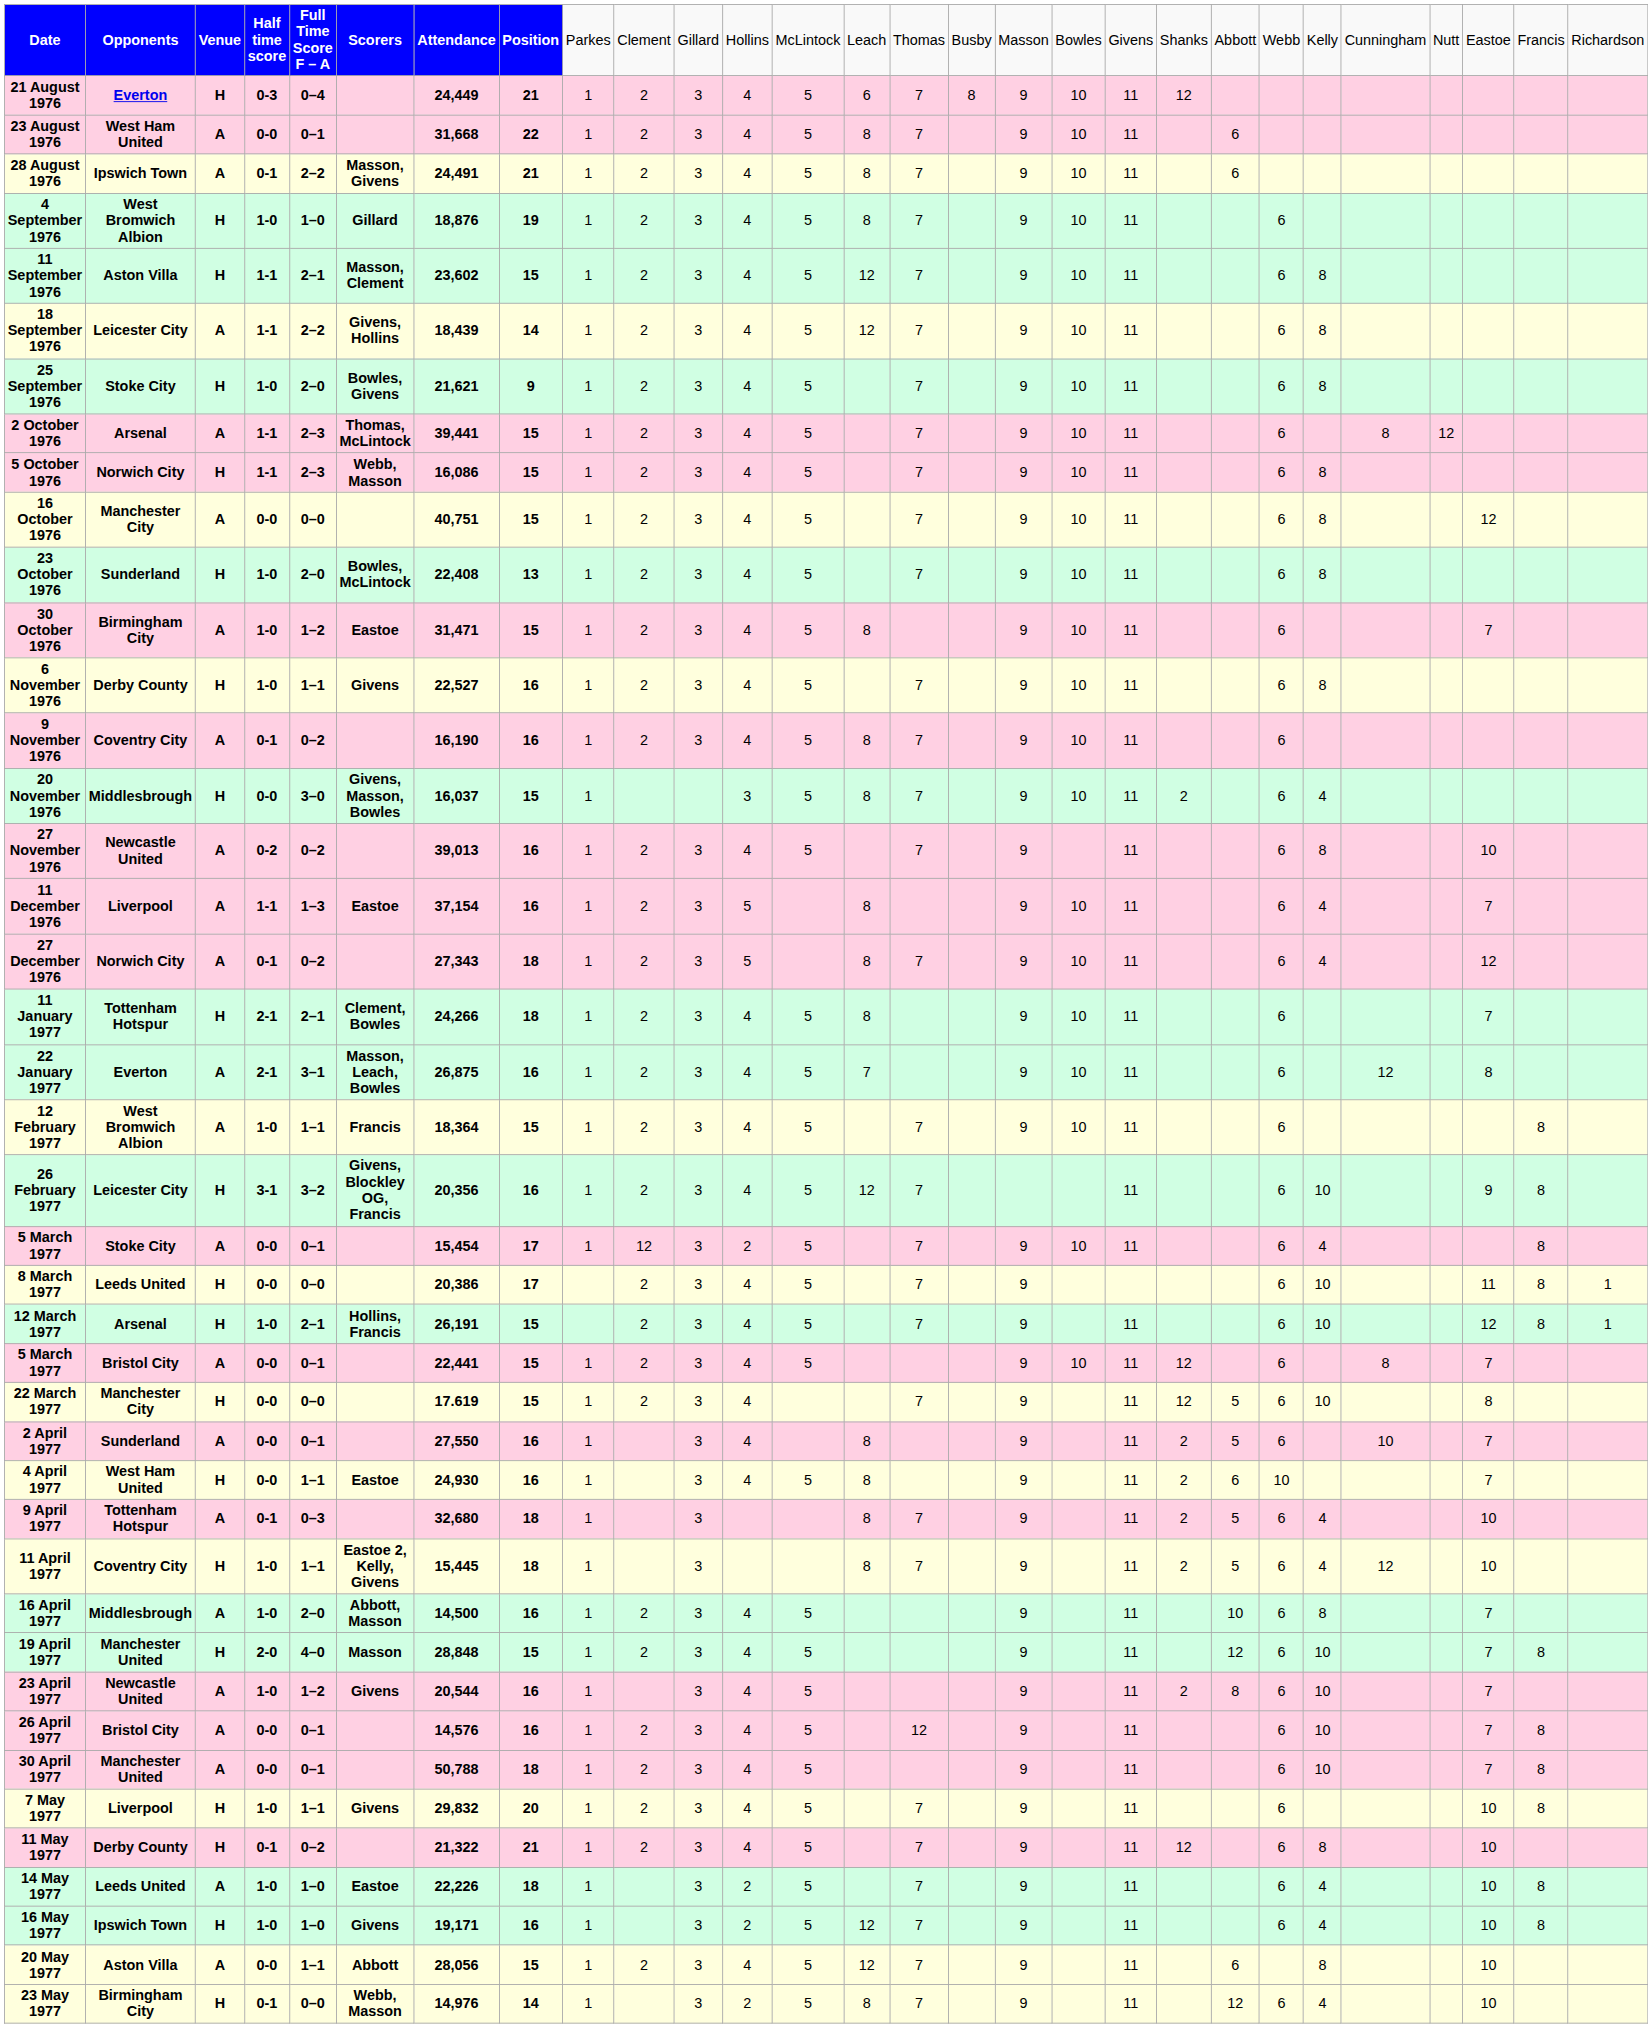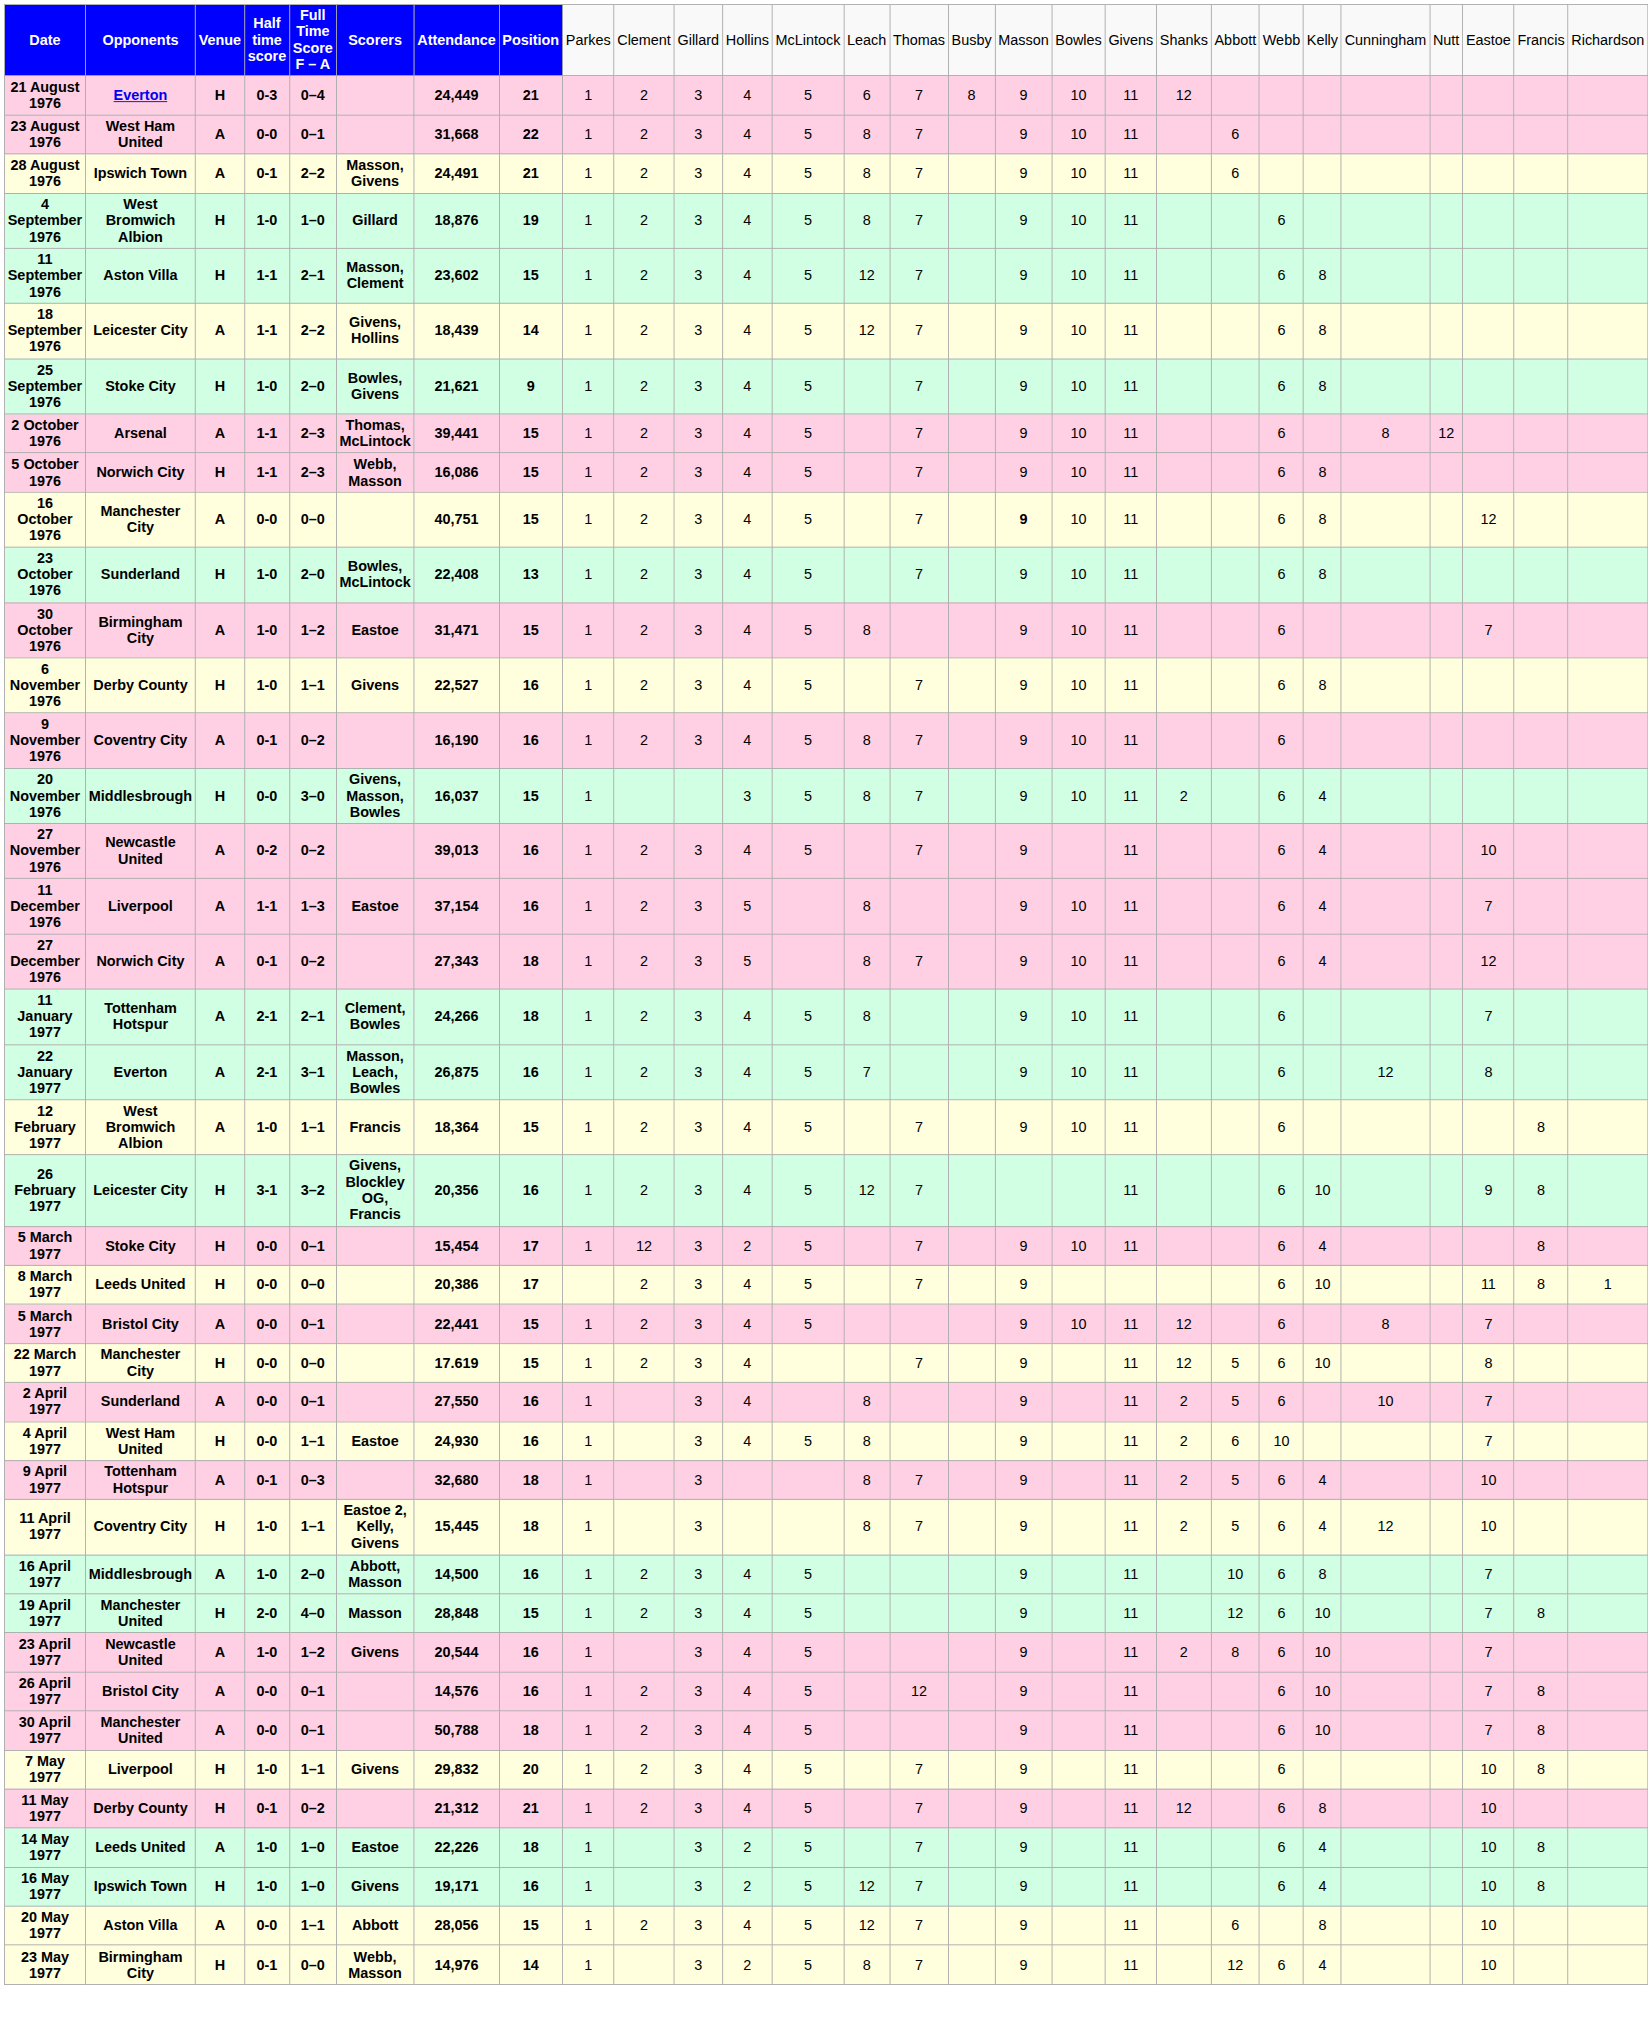16 October 1976 | column 17: normal -> bold
27 November 1976 | column 23: 8 -> 4
11 January 1977 | column 3: H -> A
5 March 1977 / Stoke City | column 3: A -> H
- row: 12 March 1977 | Arsenal | H | 1-0 | 2–1 | Hollins, Francis | 26,191 | 15 | 2 | 3 | 4 | 5 | 7 | 9 | 11 | 6 | 10 | 12 | 8 | 1
11 May 1977 | column 7: 21,322 -> 21,312
